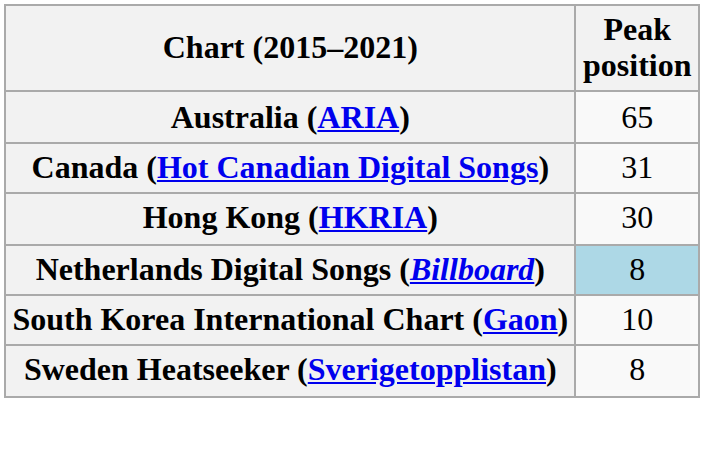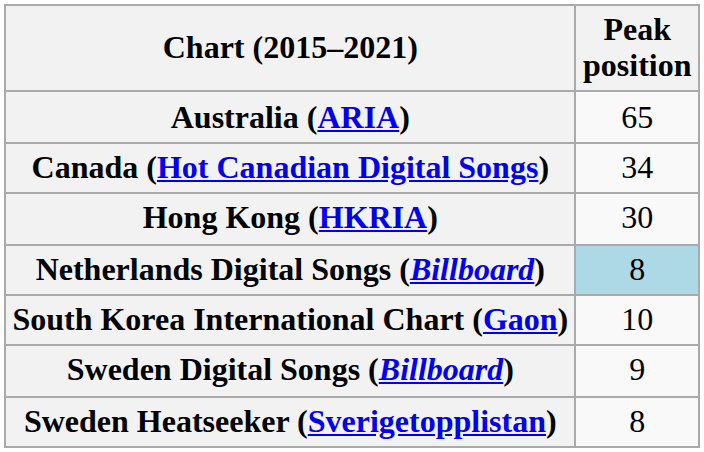Canada (Hot Canadian Digital Songs) | Peak position: 31 -> 34
+ row: Sweden Digital Songs (Billboard) | 9
